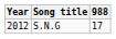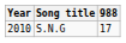S.N.G | Year: 2012 -> 2010
